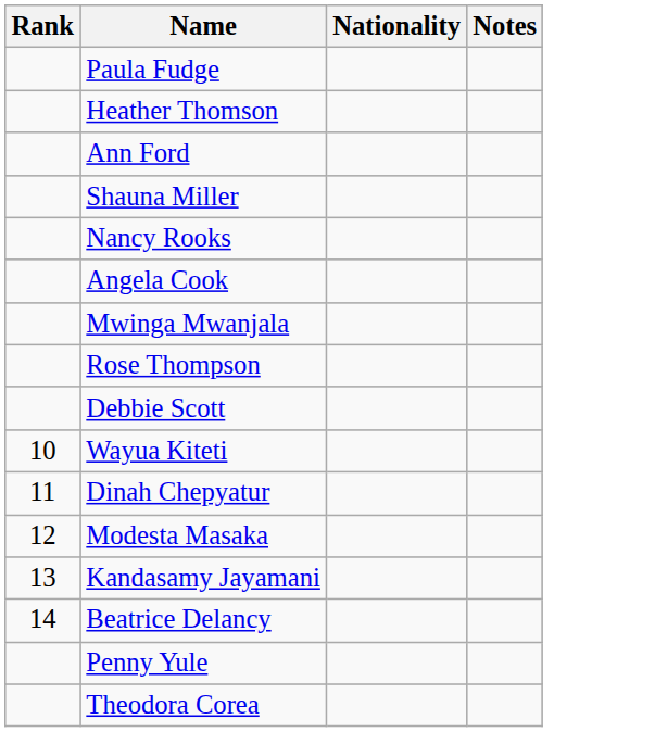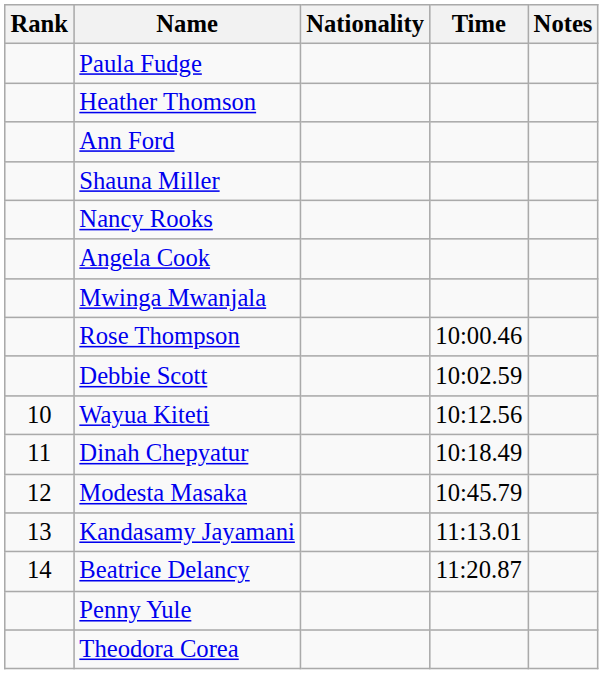+ column: Time | 10:00.46 | 10:02.59 | 10:12.56 | 10:18.49 | 10:45.79 | 11:13.01 | 11:20.87
